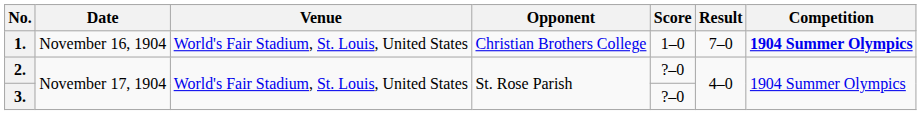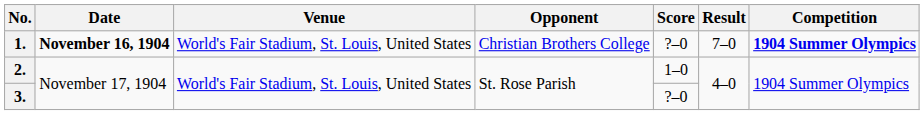1. | Date: normal -> bold
1. | Score: 1–0 -> ?–0
2. | Score: ?–0 -> 1–0
